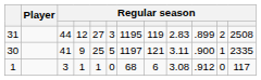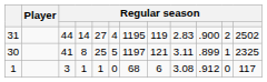31 | column 4: 12 -> 14
31 | column 6: 3 -> 4
31 | column 10: .899 -> .900
31 | column 12: 2508 -> 2502
30 | column 4: 9 -> 8
30 | column 10: .900 -> .899
30 | column 12: 2335 -> 2325
